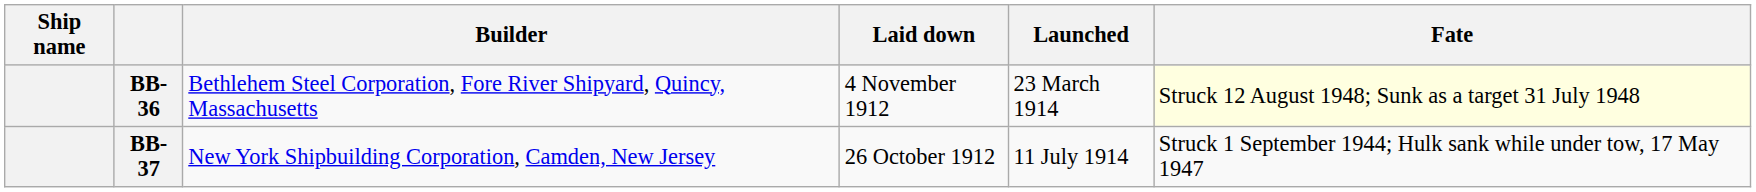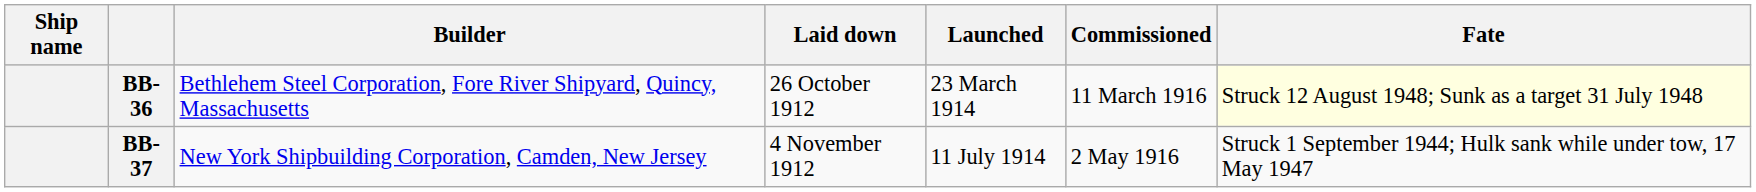+ column: Commissioned | 11 March 1916 | 2 May 1916
BB-36 | Laid down: 4 November 1912 -> 26 October 1912
BB-37 | Laid down: 26 October 1912 -> 4 November 1912
